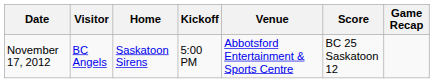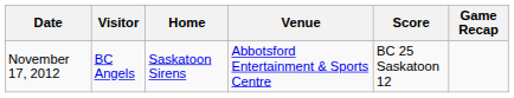- column: Kickoff | 5:00 PM
